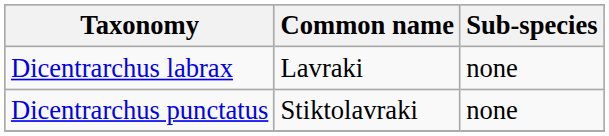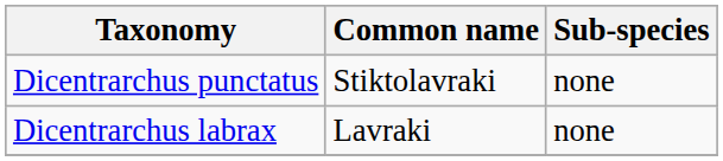rows swapped: Dicentrarchus labrax <-> Dicentrarchus punctatus
